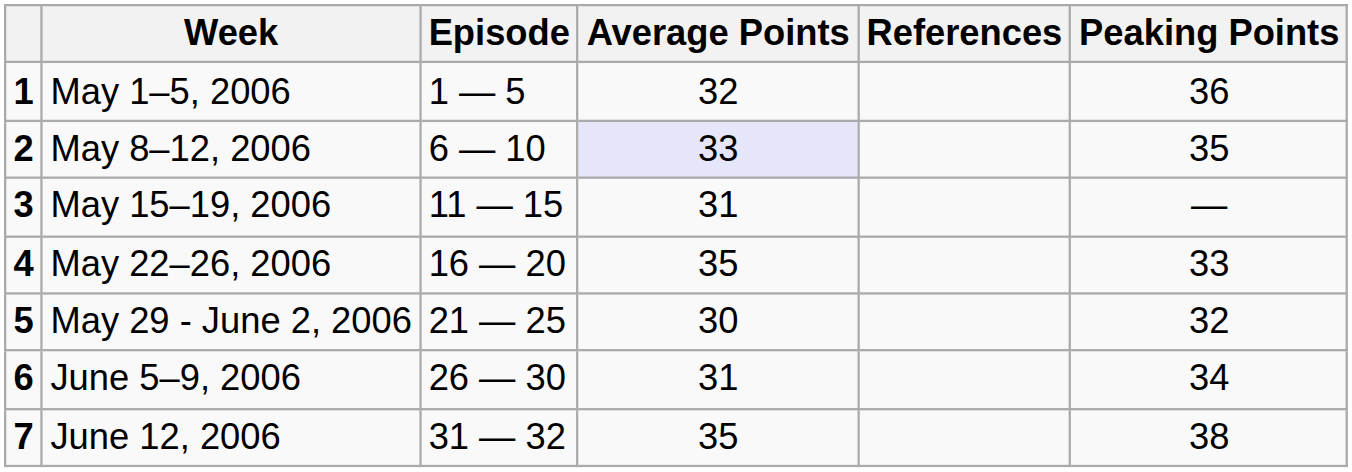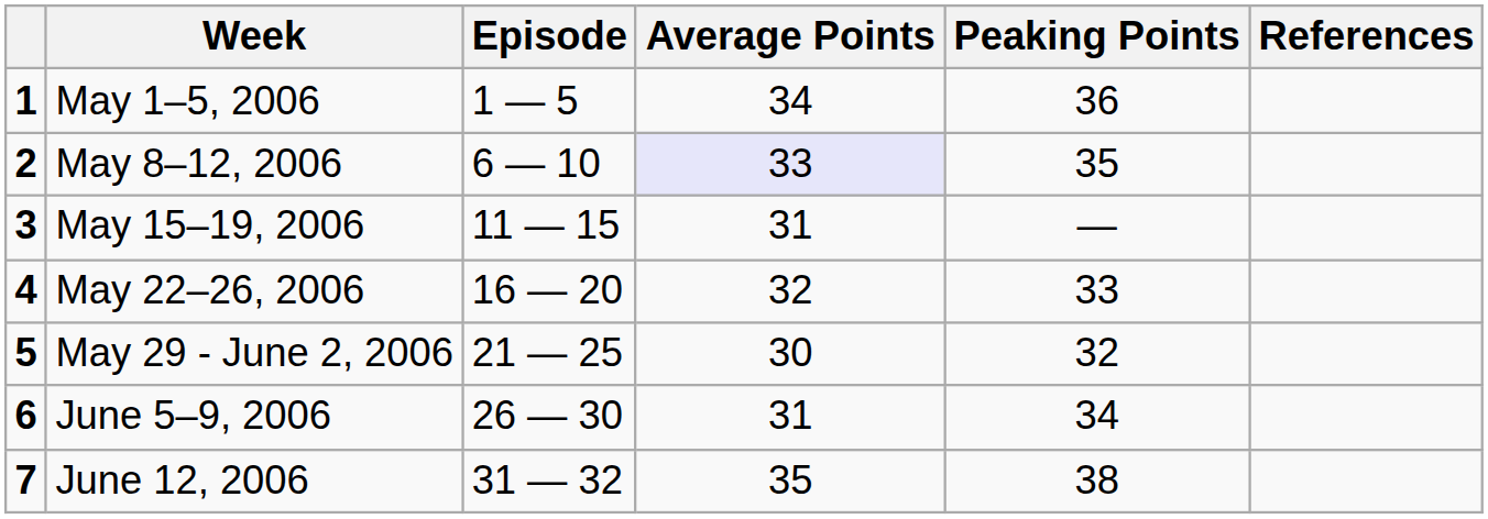columns swapped: Peaking Points <-> References
May 1–5, 2006 | Average Points: 32 -> 34
May 22–26, 2006 | Average Points: 35 -> 32
